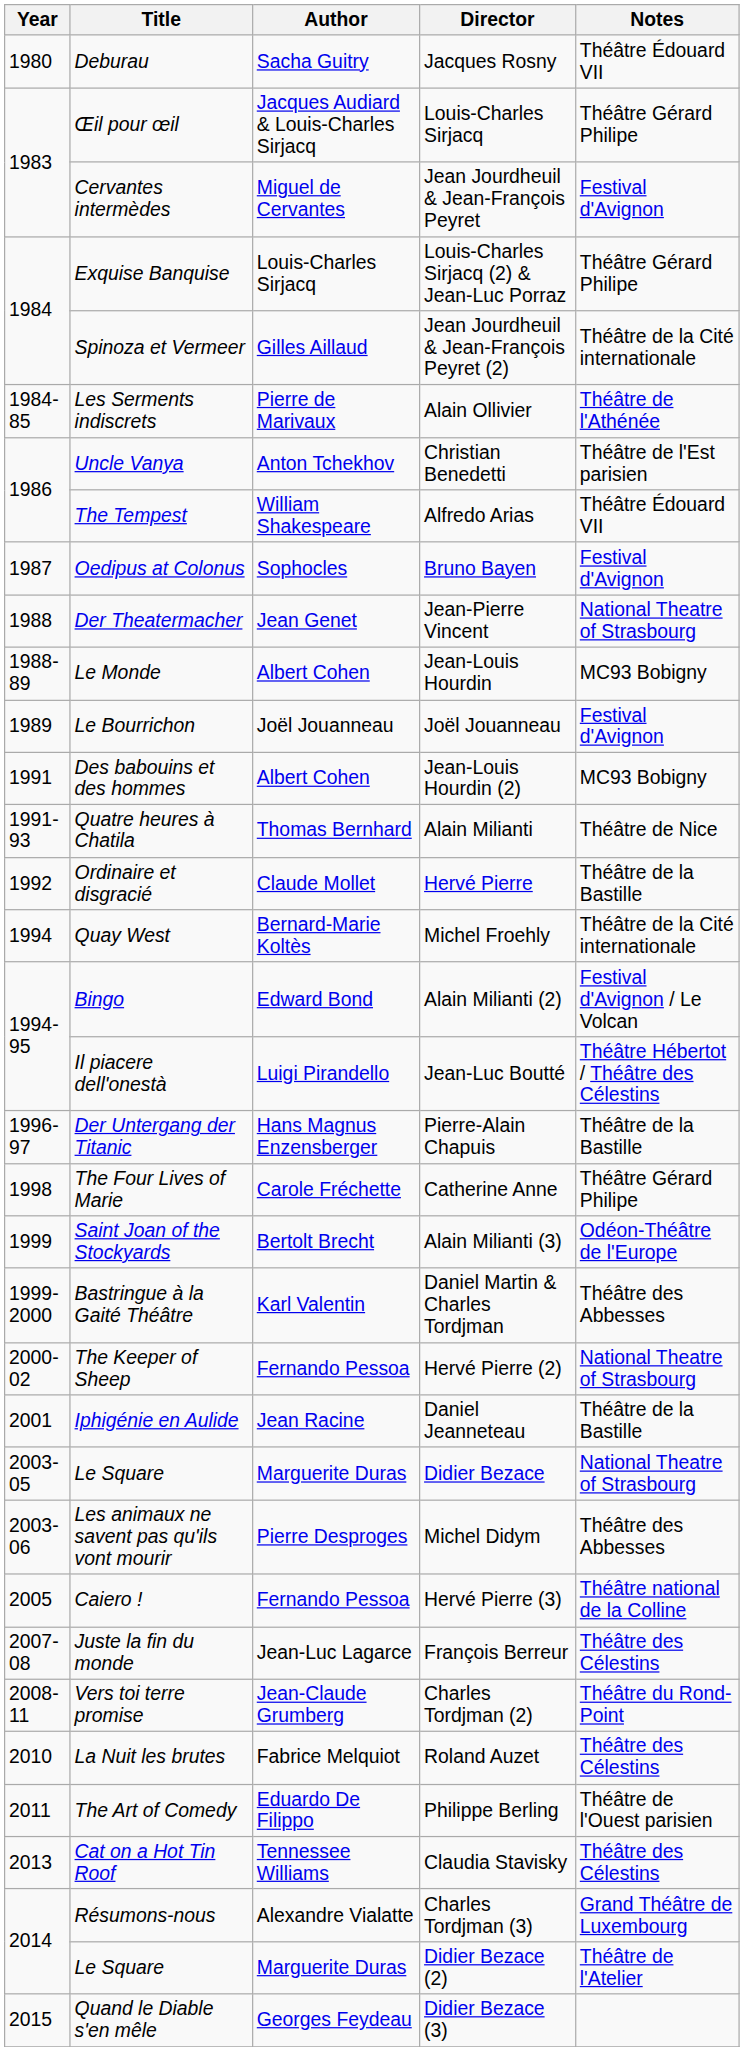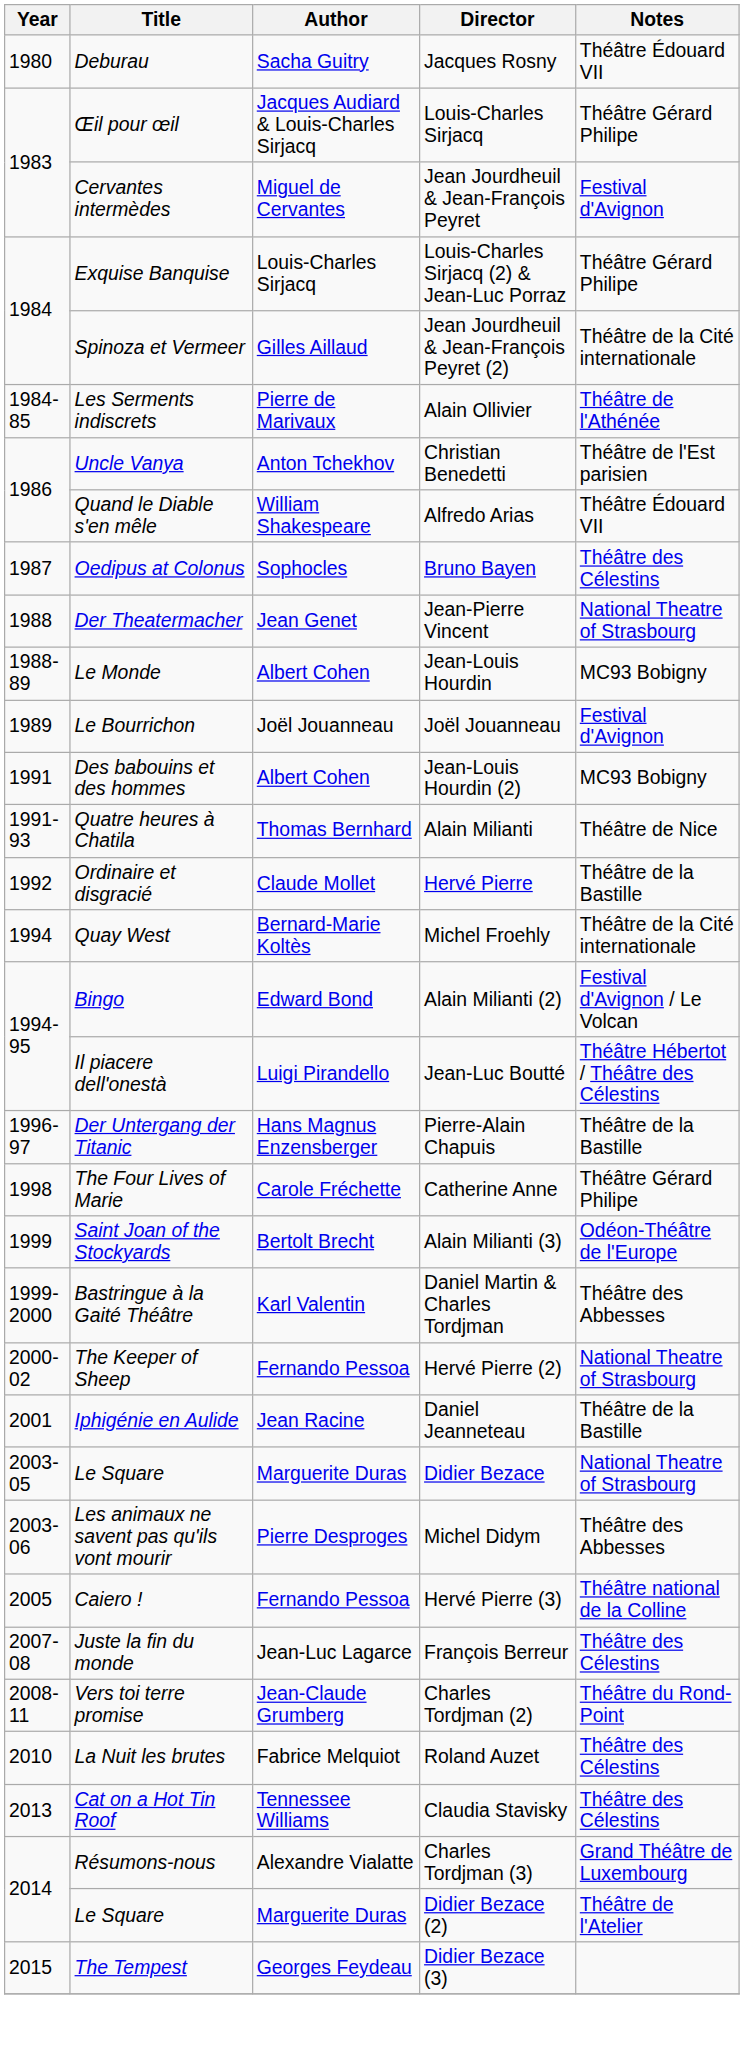Alfredo Arias | Title: The Tempest -> Quand le Diable s'en mêle
Bruno Bayen | Notes: Festival d'Avignon -> Théâtre des Célestins
- row: 2011 | The Art of Comedy | Eduardo De Filippo | Philippe Berling | Théâtre de l'Ouest parisien
Didier Bezace (3) | Title: Quand le Diable s'en mêle -> The Tempest
